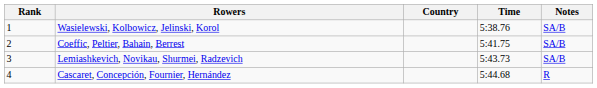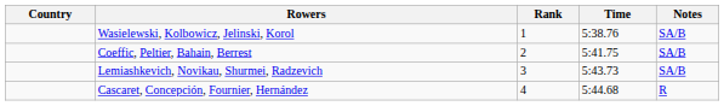columns swapped: Rank <-> Country
